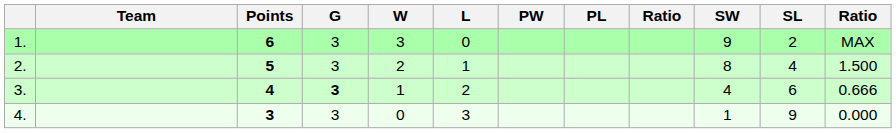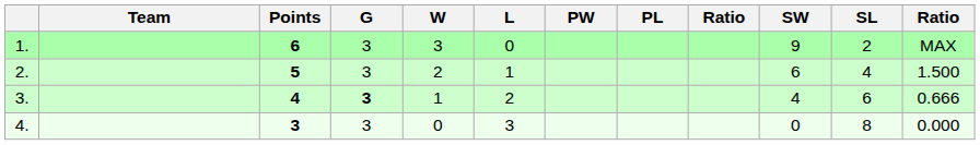2. | SW: 8 -> 6
4. | SW: 1 -> 0
4. | SL: 9 -> 8
